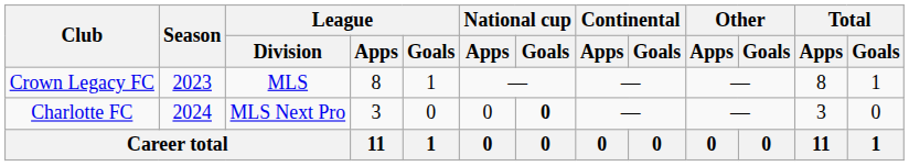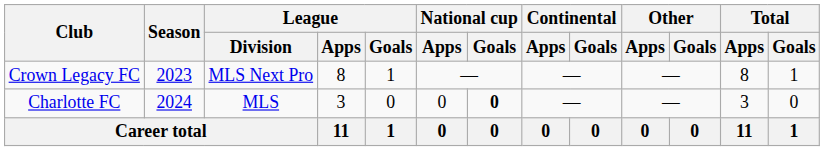Crown Legacy FC | League / Division: MLS -> MLS Next Pro
Charlotte FC | League / Division: MLS Next Pro -> MLS
